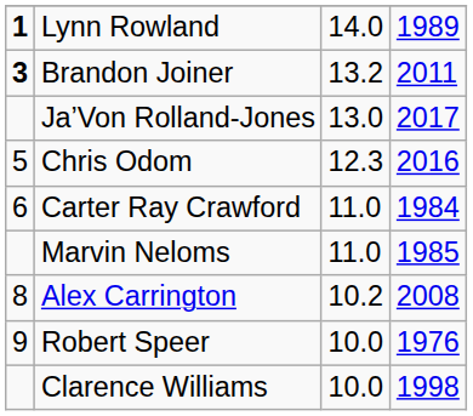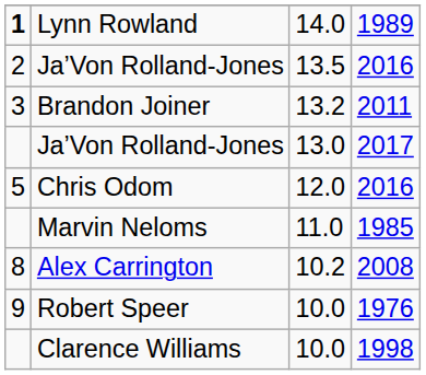+ row: 2 | Ja’Von Rolland-Jones | 13.5 | 2016
Brandon Joiner | column 1: bold -> normal
Chris Odom | column 3: 12.3 -> 12.0
- row: 6 | Carter Ray Crawford | 11.0 | 1984
